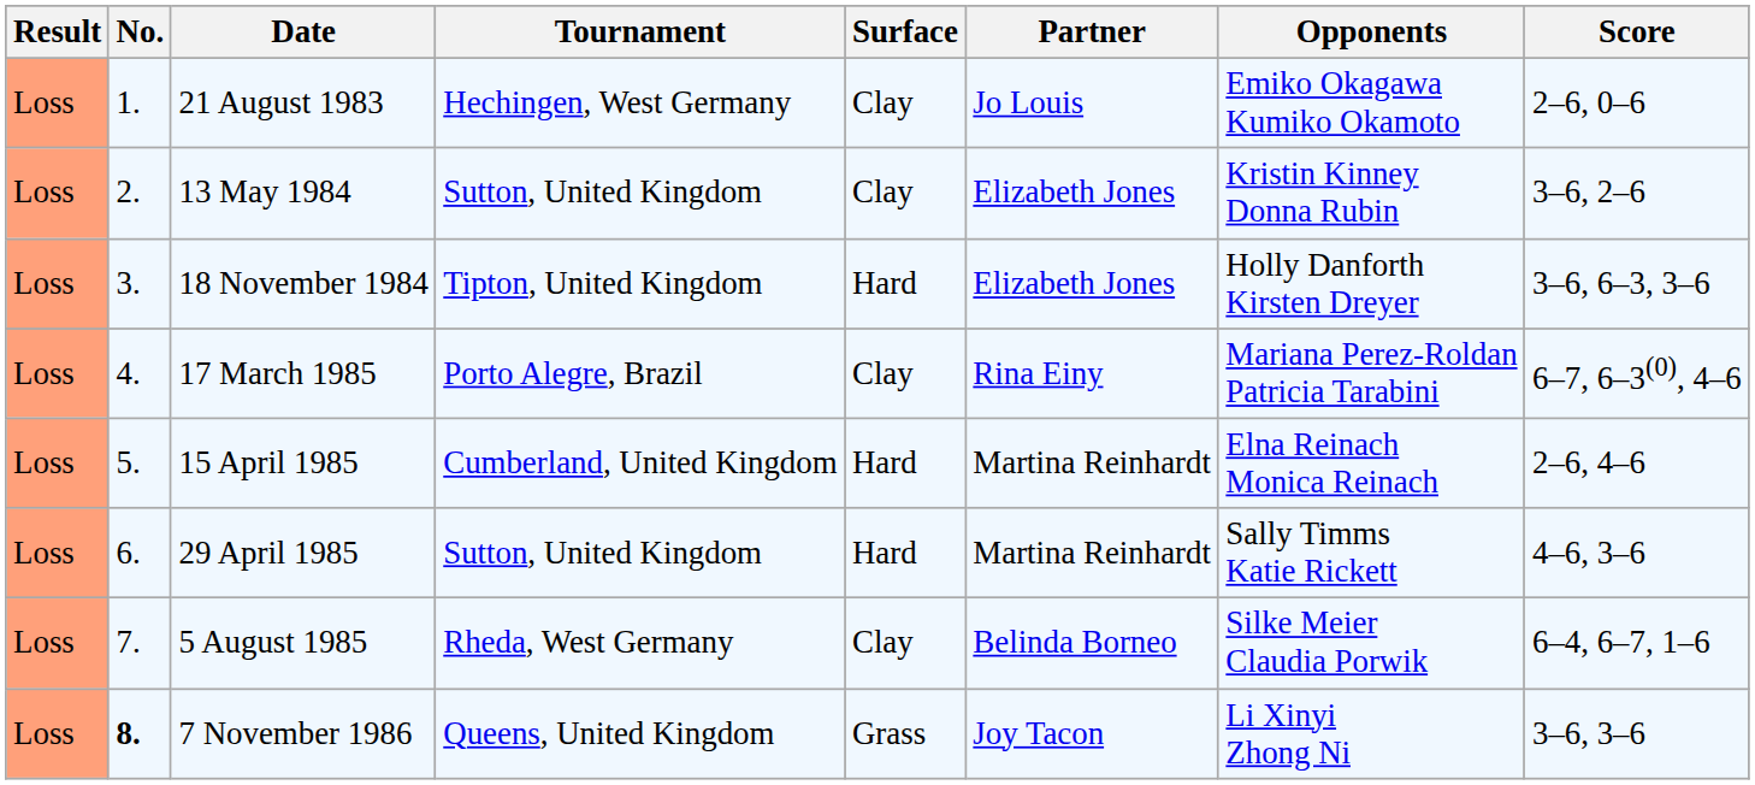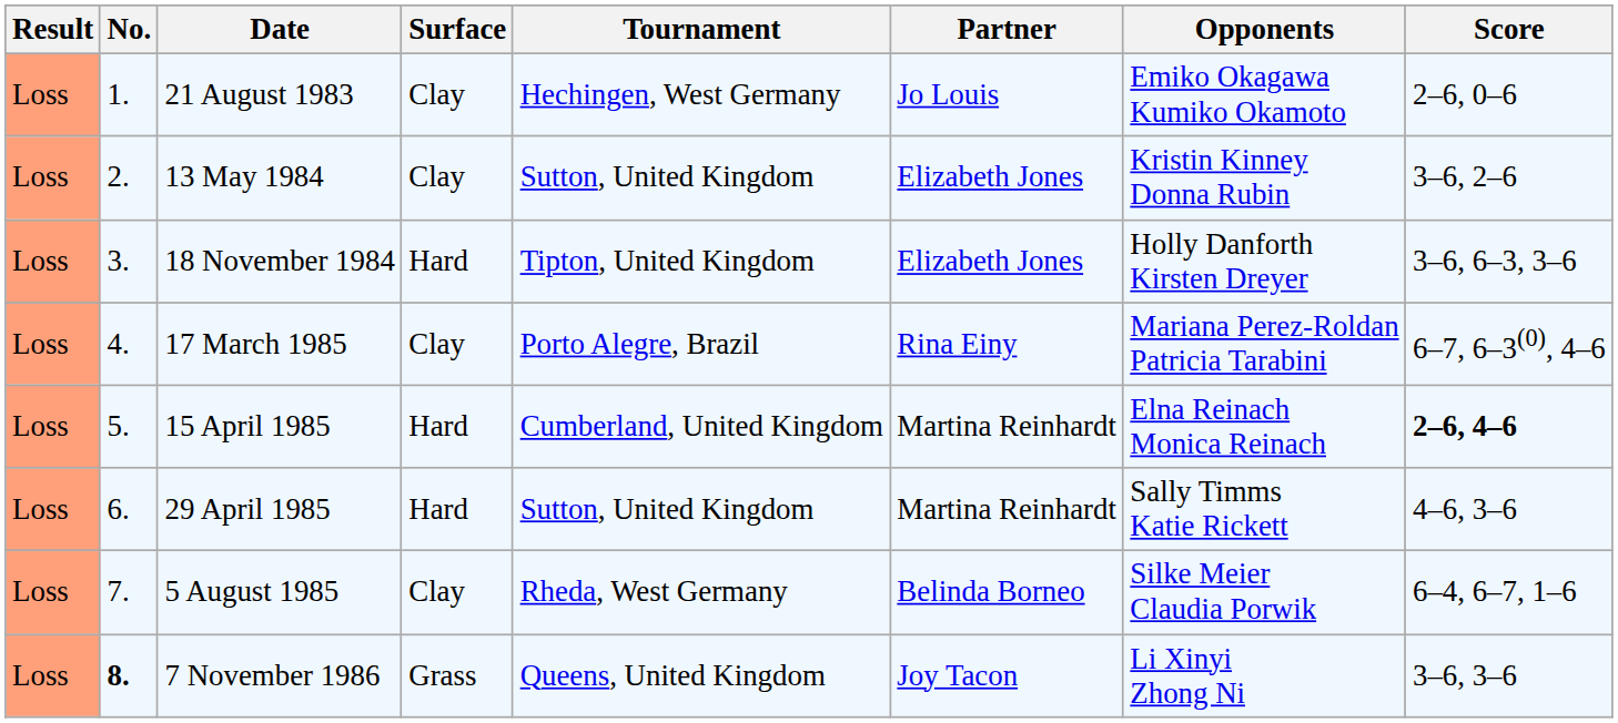columns swapped: Tournament <-> Surface
15 April 1985 | Score: normal -> bold
